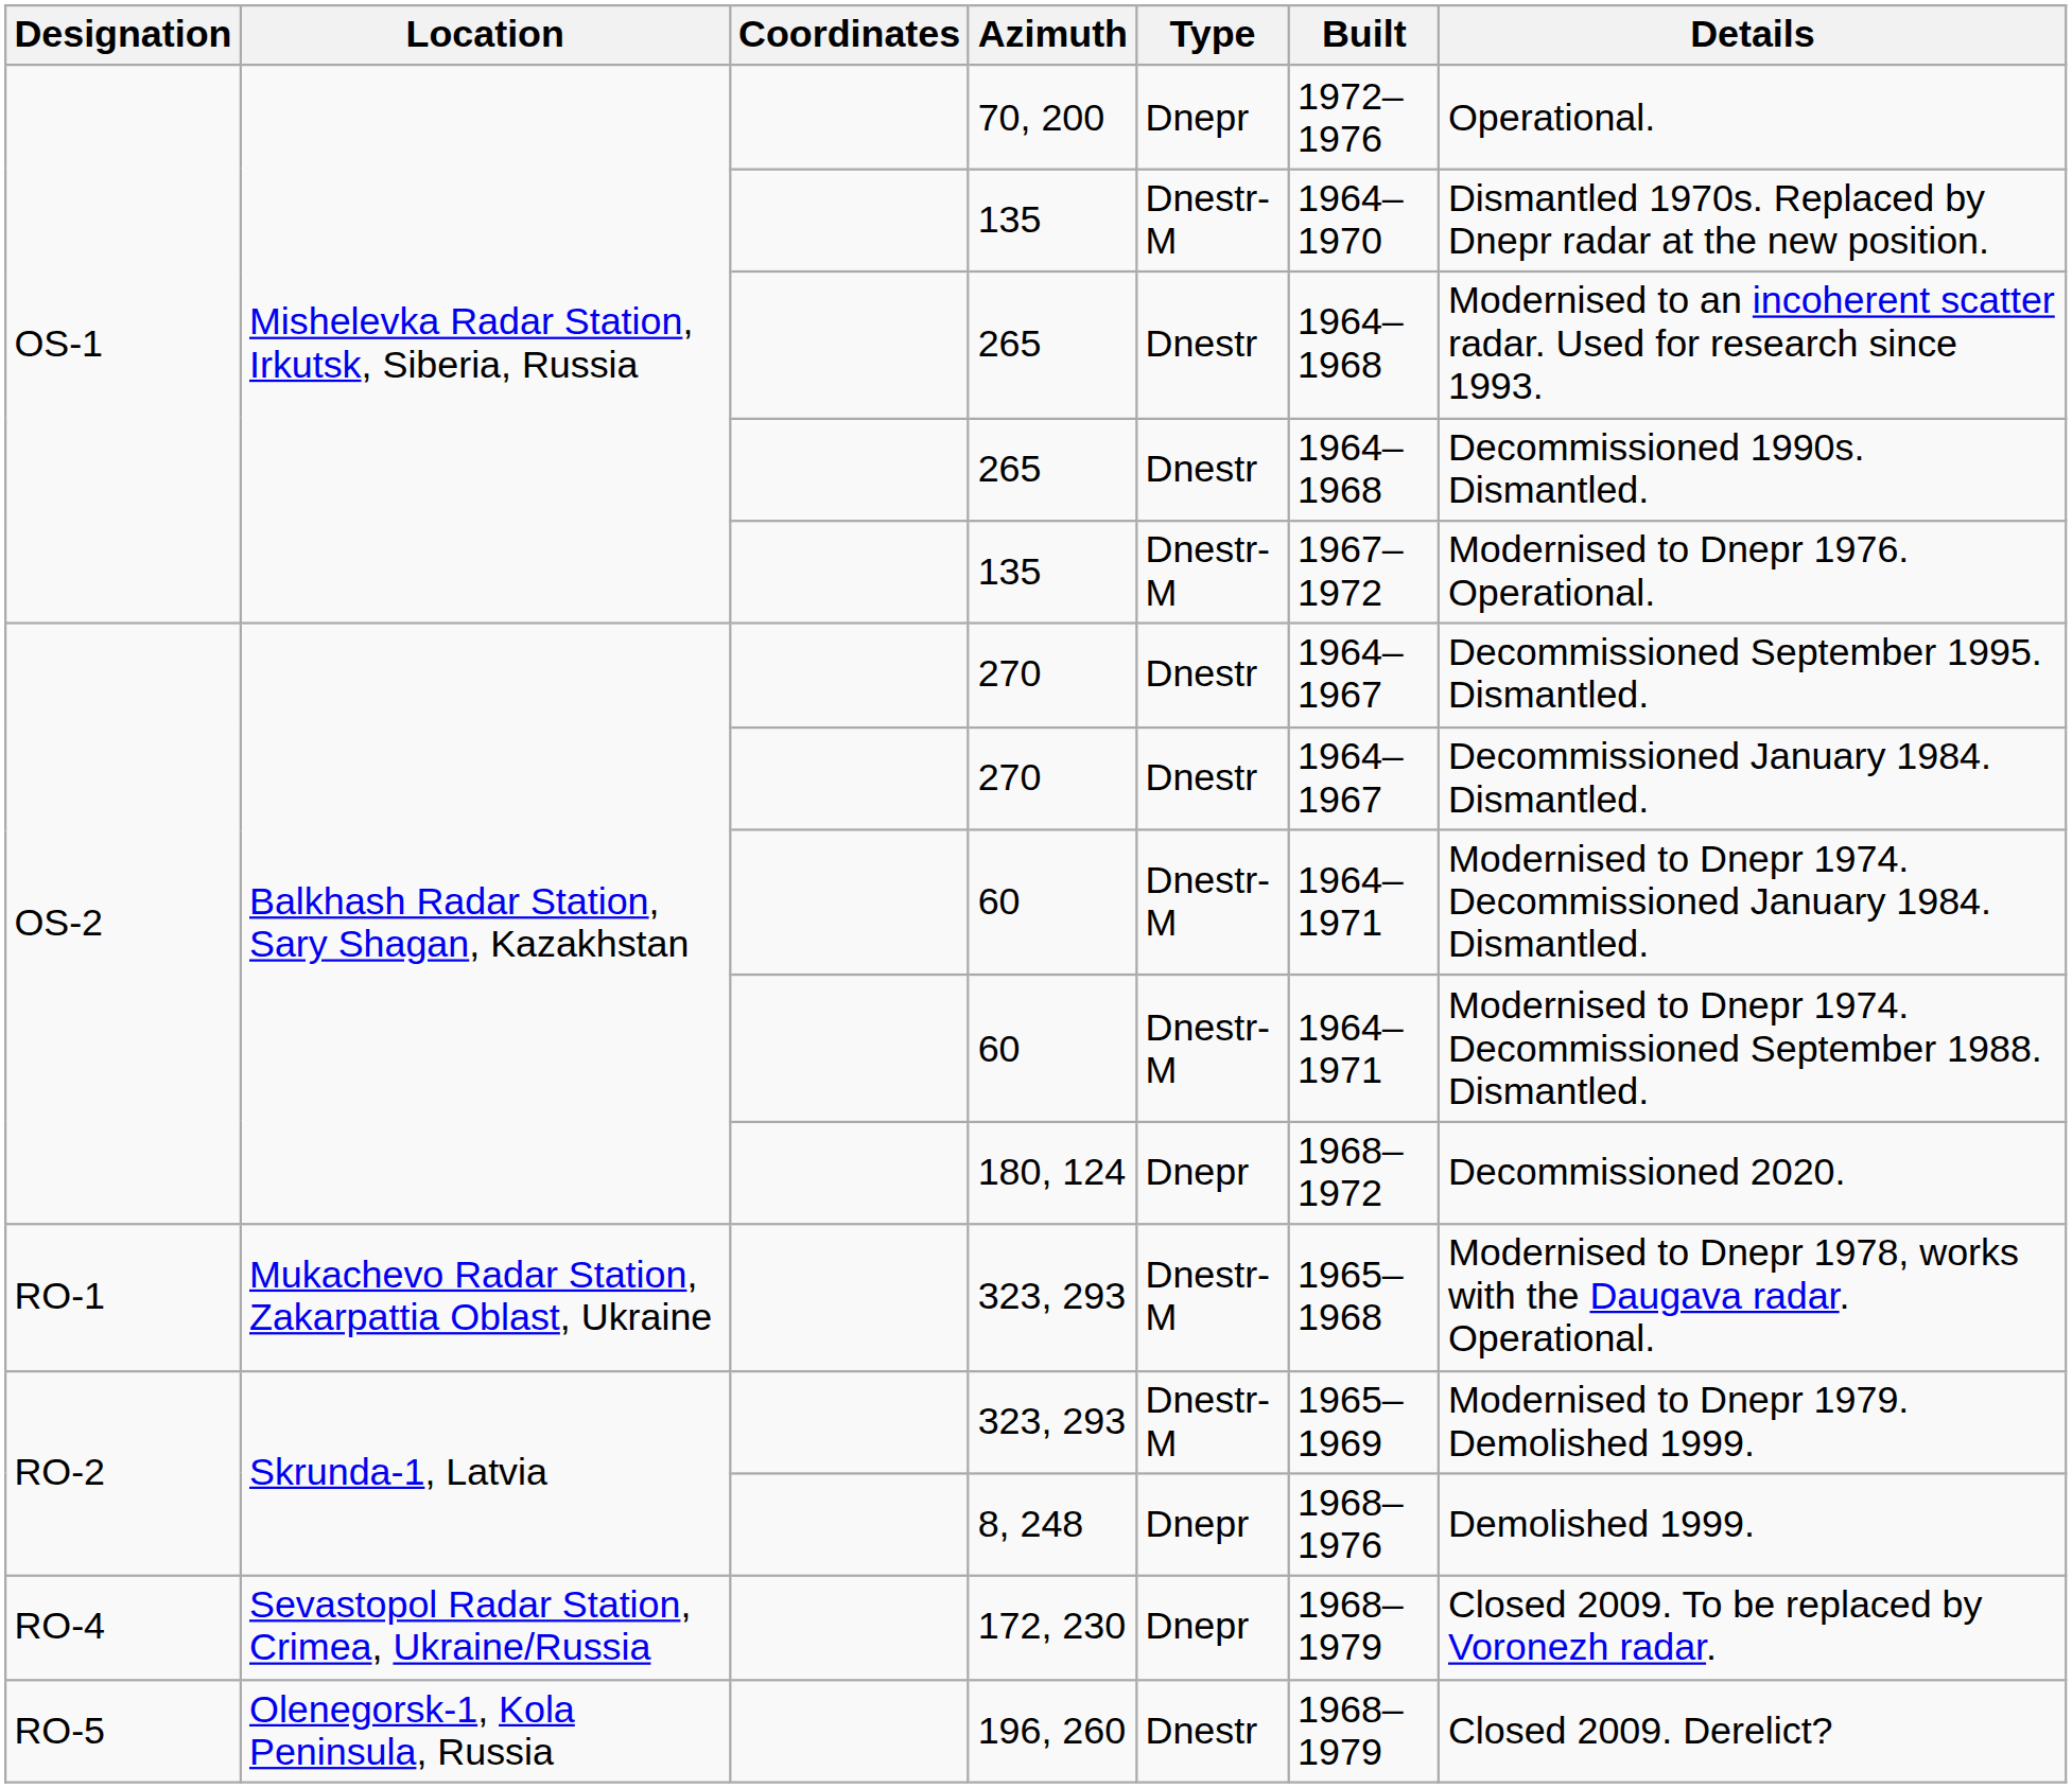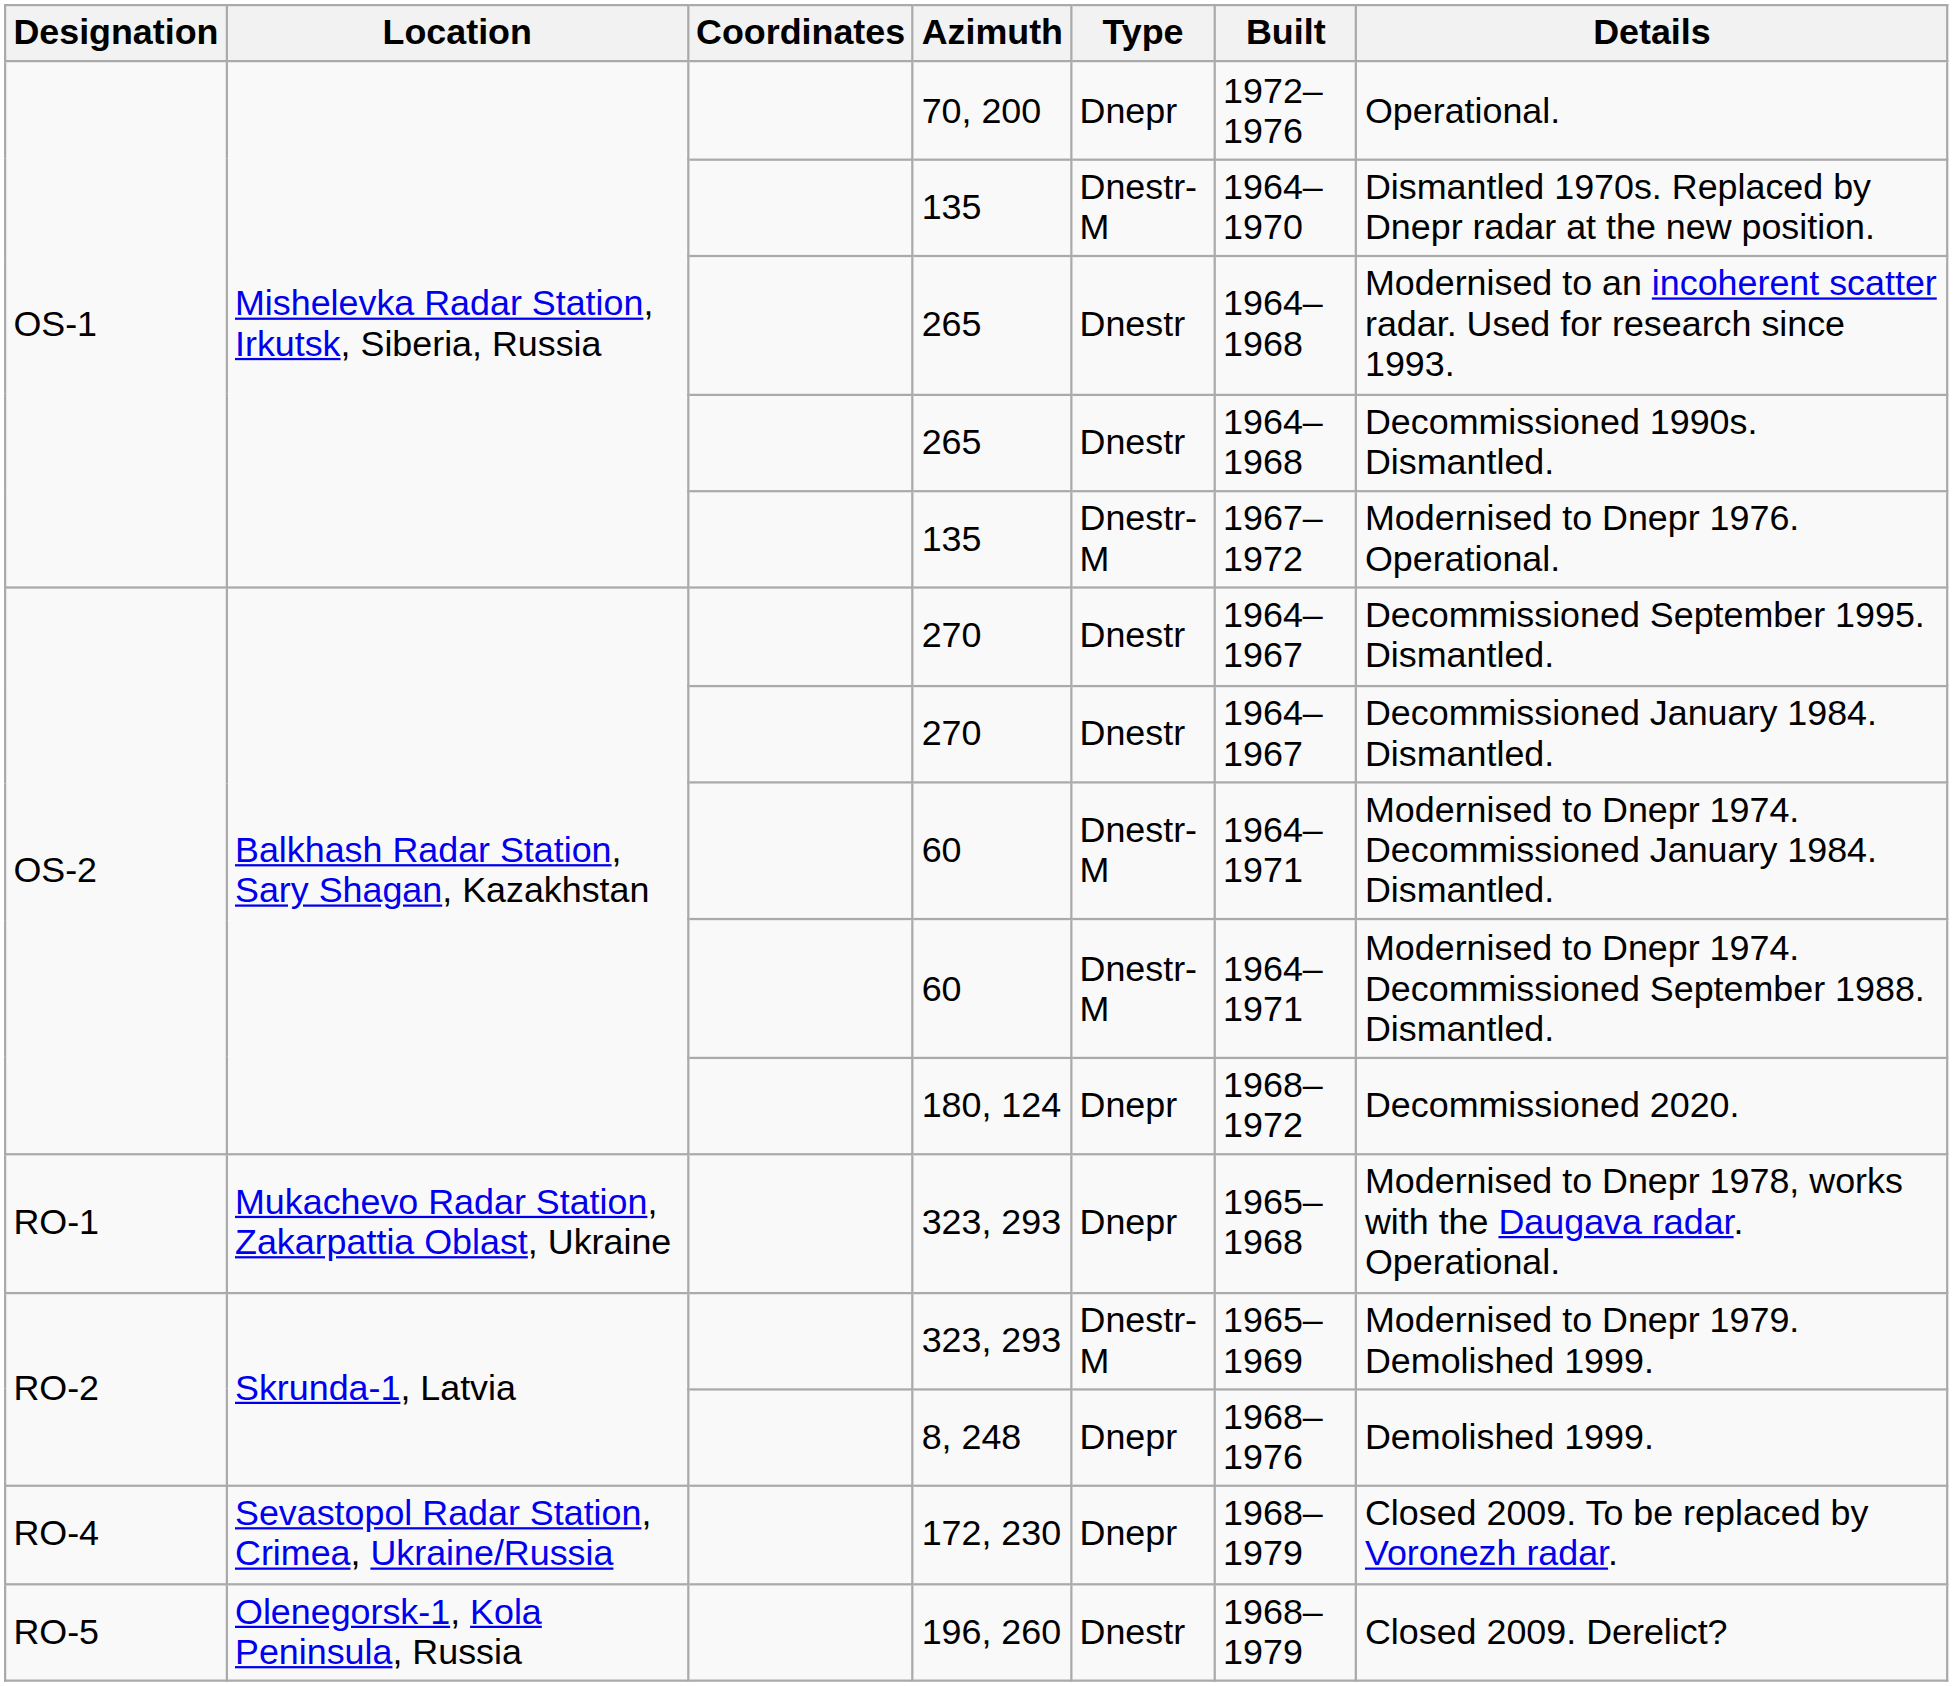RO-1 / 323, 293 | Type: Dnestr-M -> Dnepr
